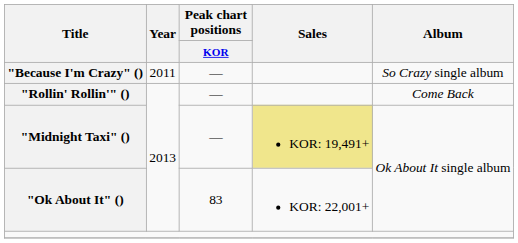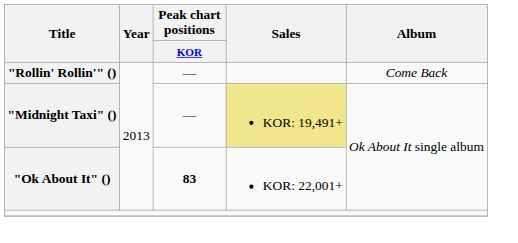- row: "Because I'm Crazy" () | 2011 | — | So Crazy single album
"Ok About It" () | Peak chart positions / KOR: normal -> bold
